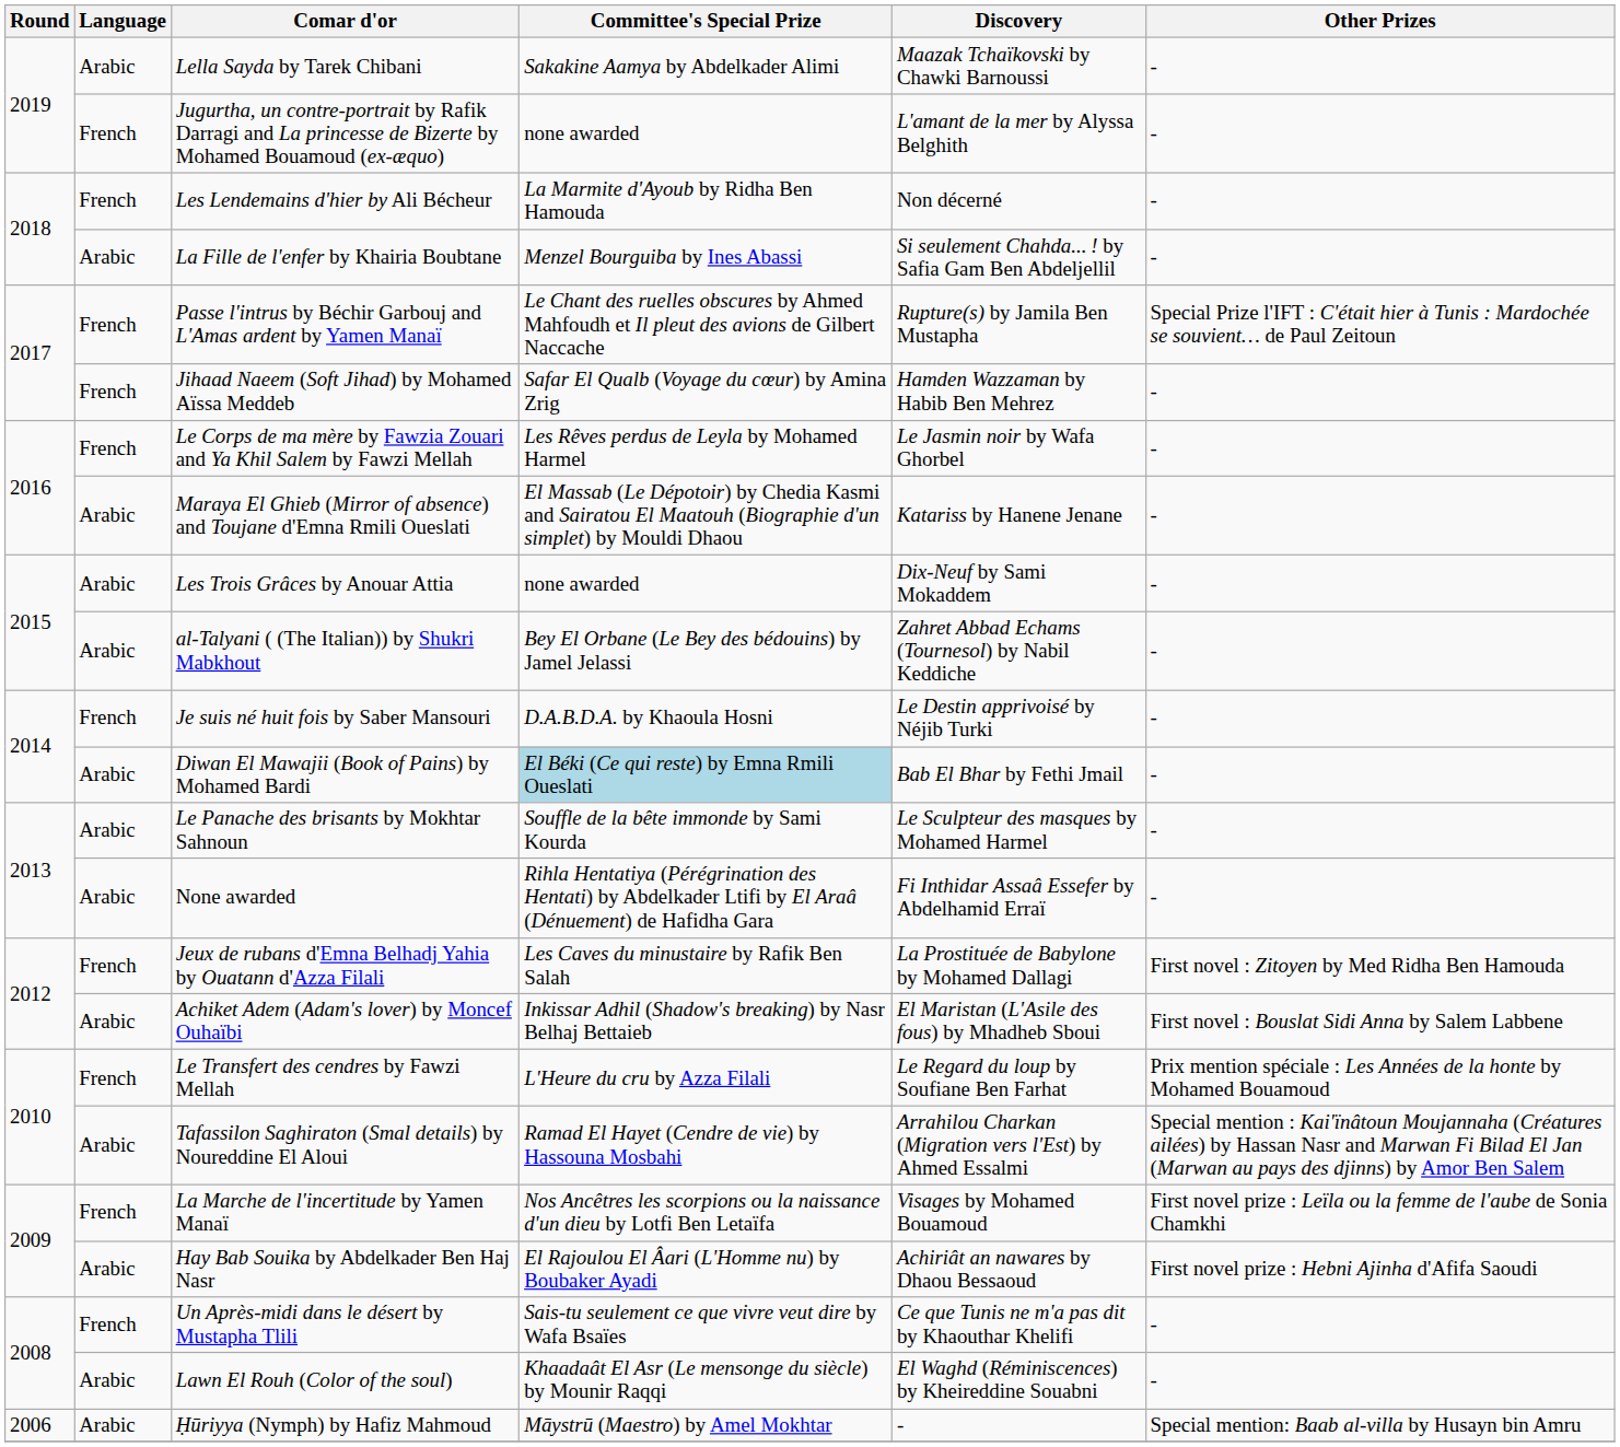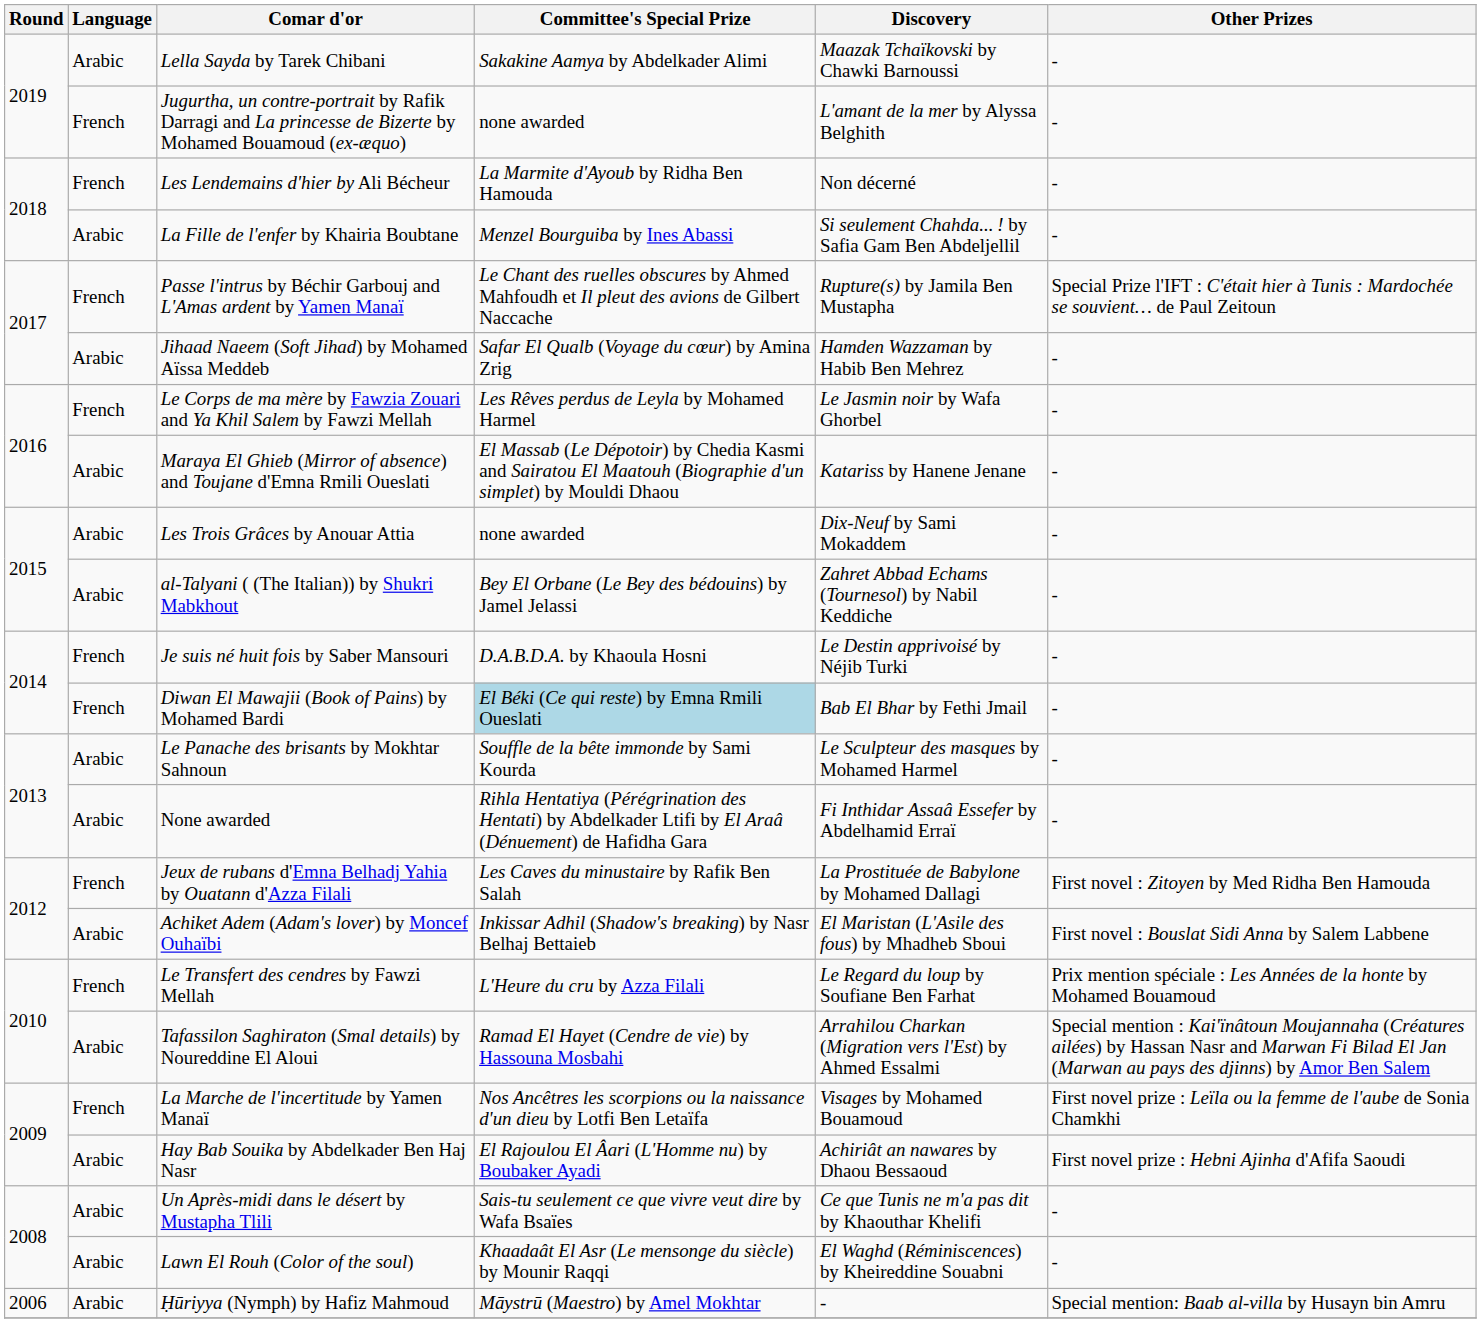Jihaad Naeem (Soft Jihad) by Mohamed Aïssa Meddeb | Language: French -> Arabic
Diwan El Mawajii (Book of Pains) by Mohamed Bardi | Language: Arabic -> French
Un Après-midi dans le désert by Mustapha Tlili | Language: French -> Arabic
